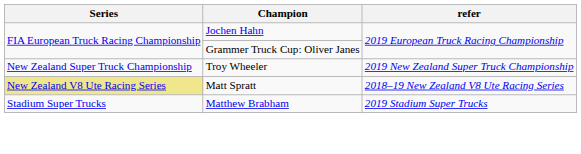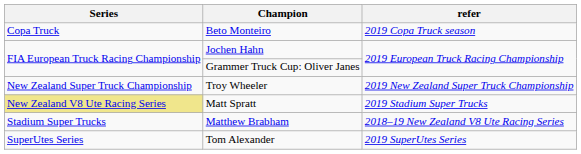+ row: Copa Truck | Beto Monteiro | 2019 Copa Truck season
Matt Spratt | refer: 2018–19 New Zealand V8 Ute Racing Series -> 2019 Stadium Super Trucks
Matthew Brabham | refer: 2019 Stadium Super Trucks -> 2018–19 New Zealand V8 Ute Racing Series
+ row: SuperUtes Series | Tom Alexander | 2019 SuperUtes Series
